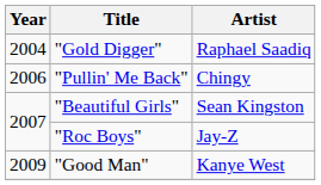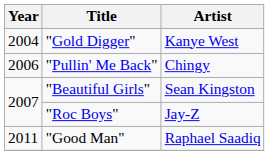"Gold Digger" | Artist: Raphael Saadiq -> Kanye West
"Good Man" | Year: 2009 -> 2011
"Good Man" | Artist: Kanye West -> Raphael Saadiq
